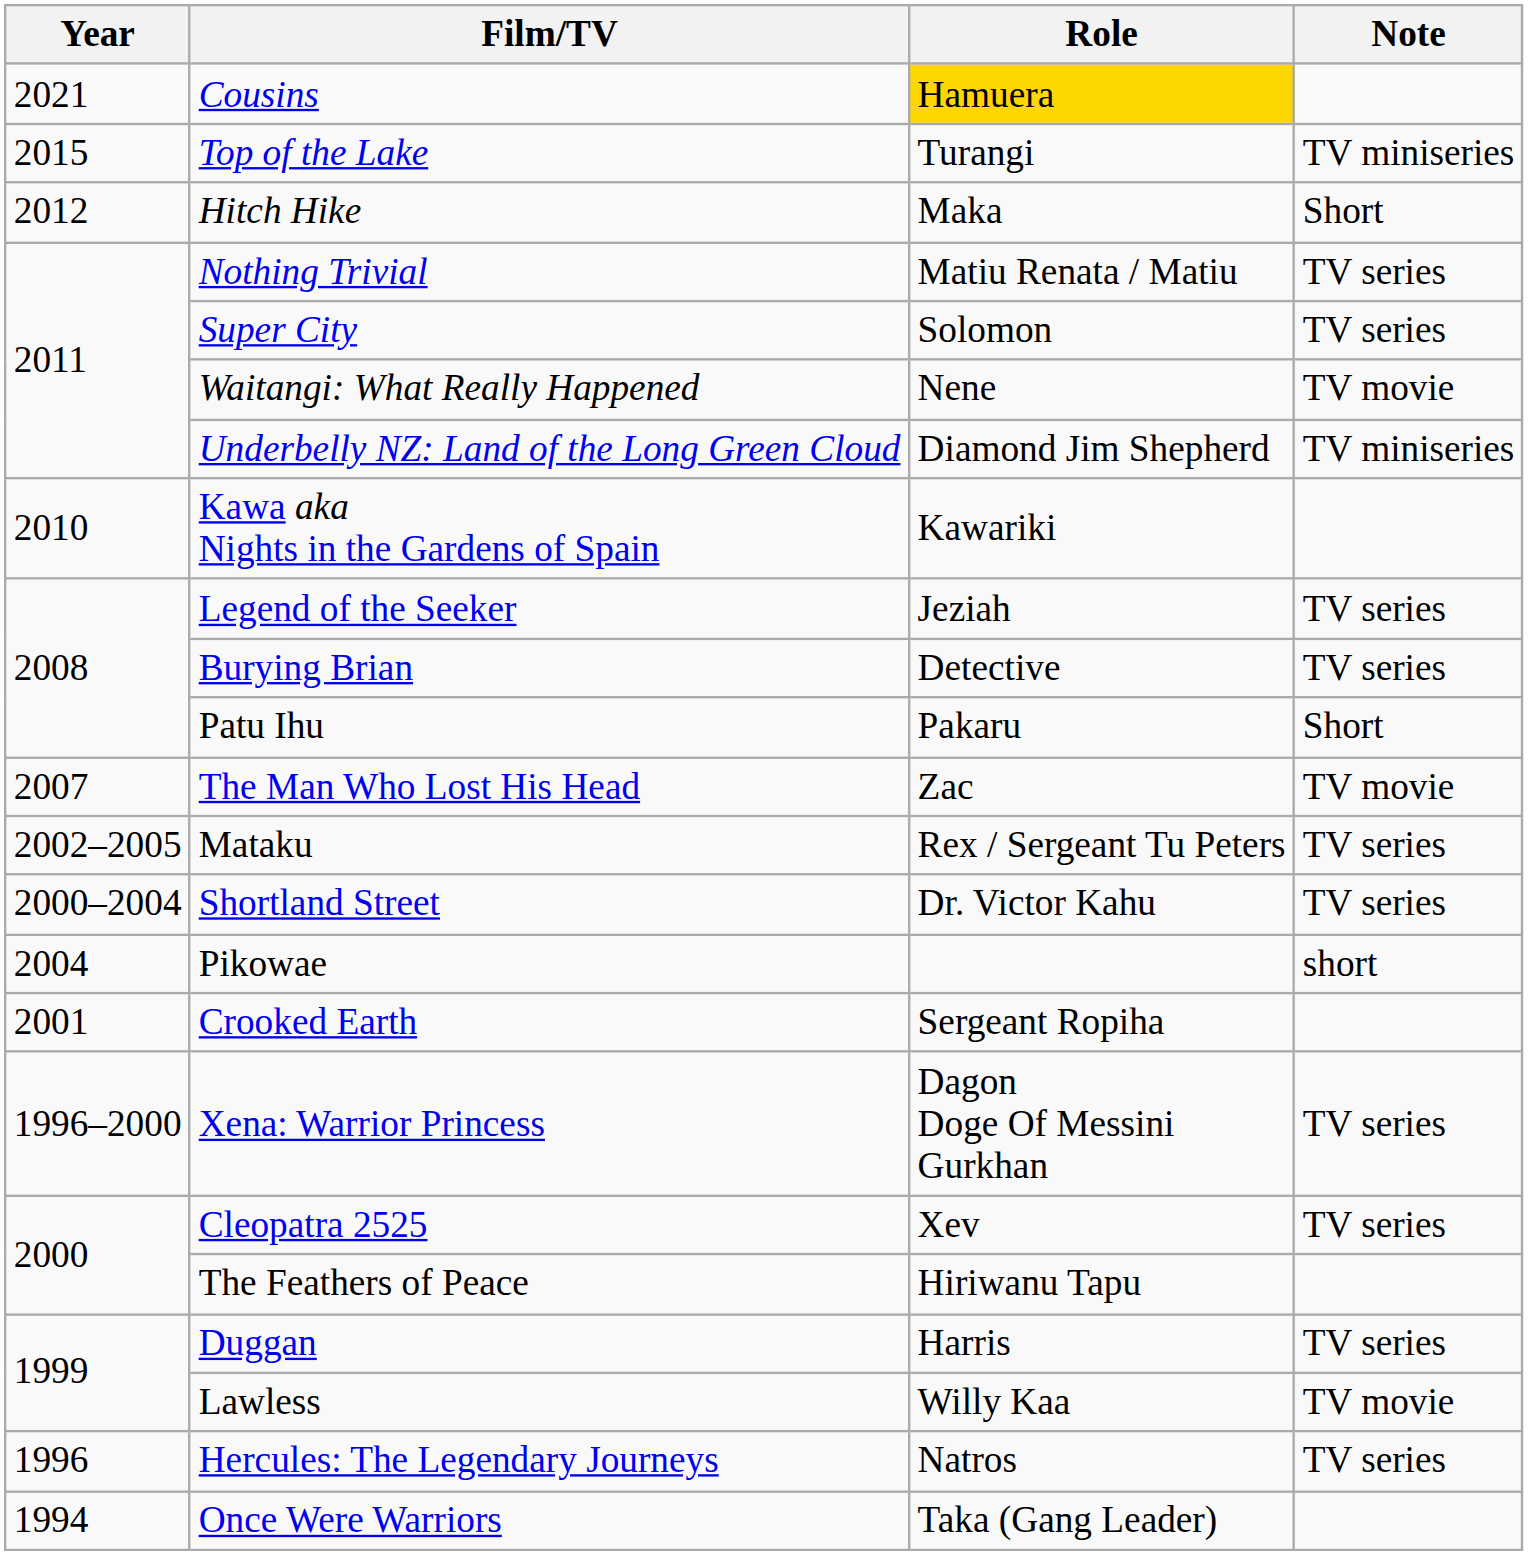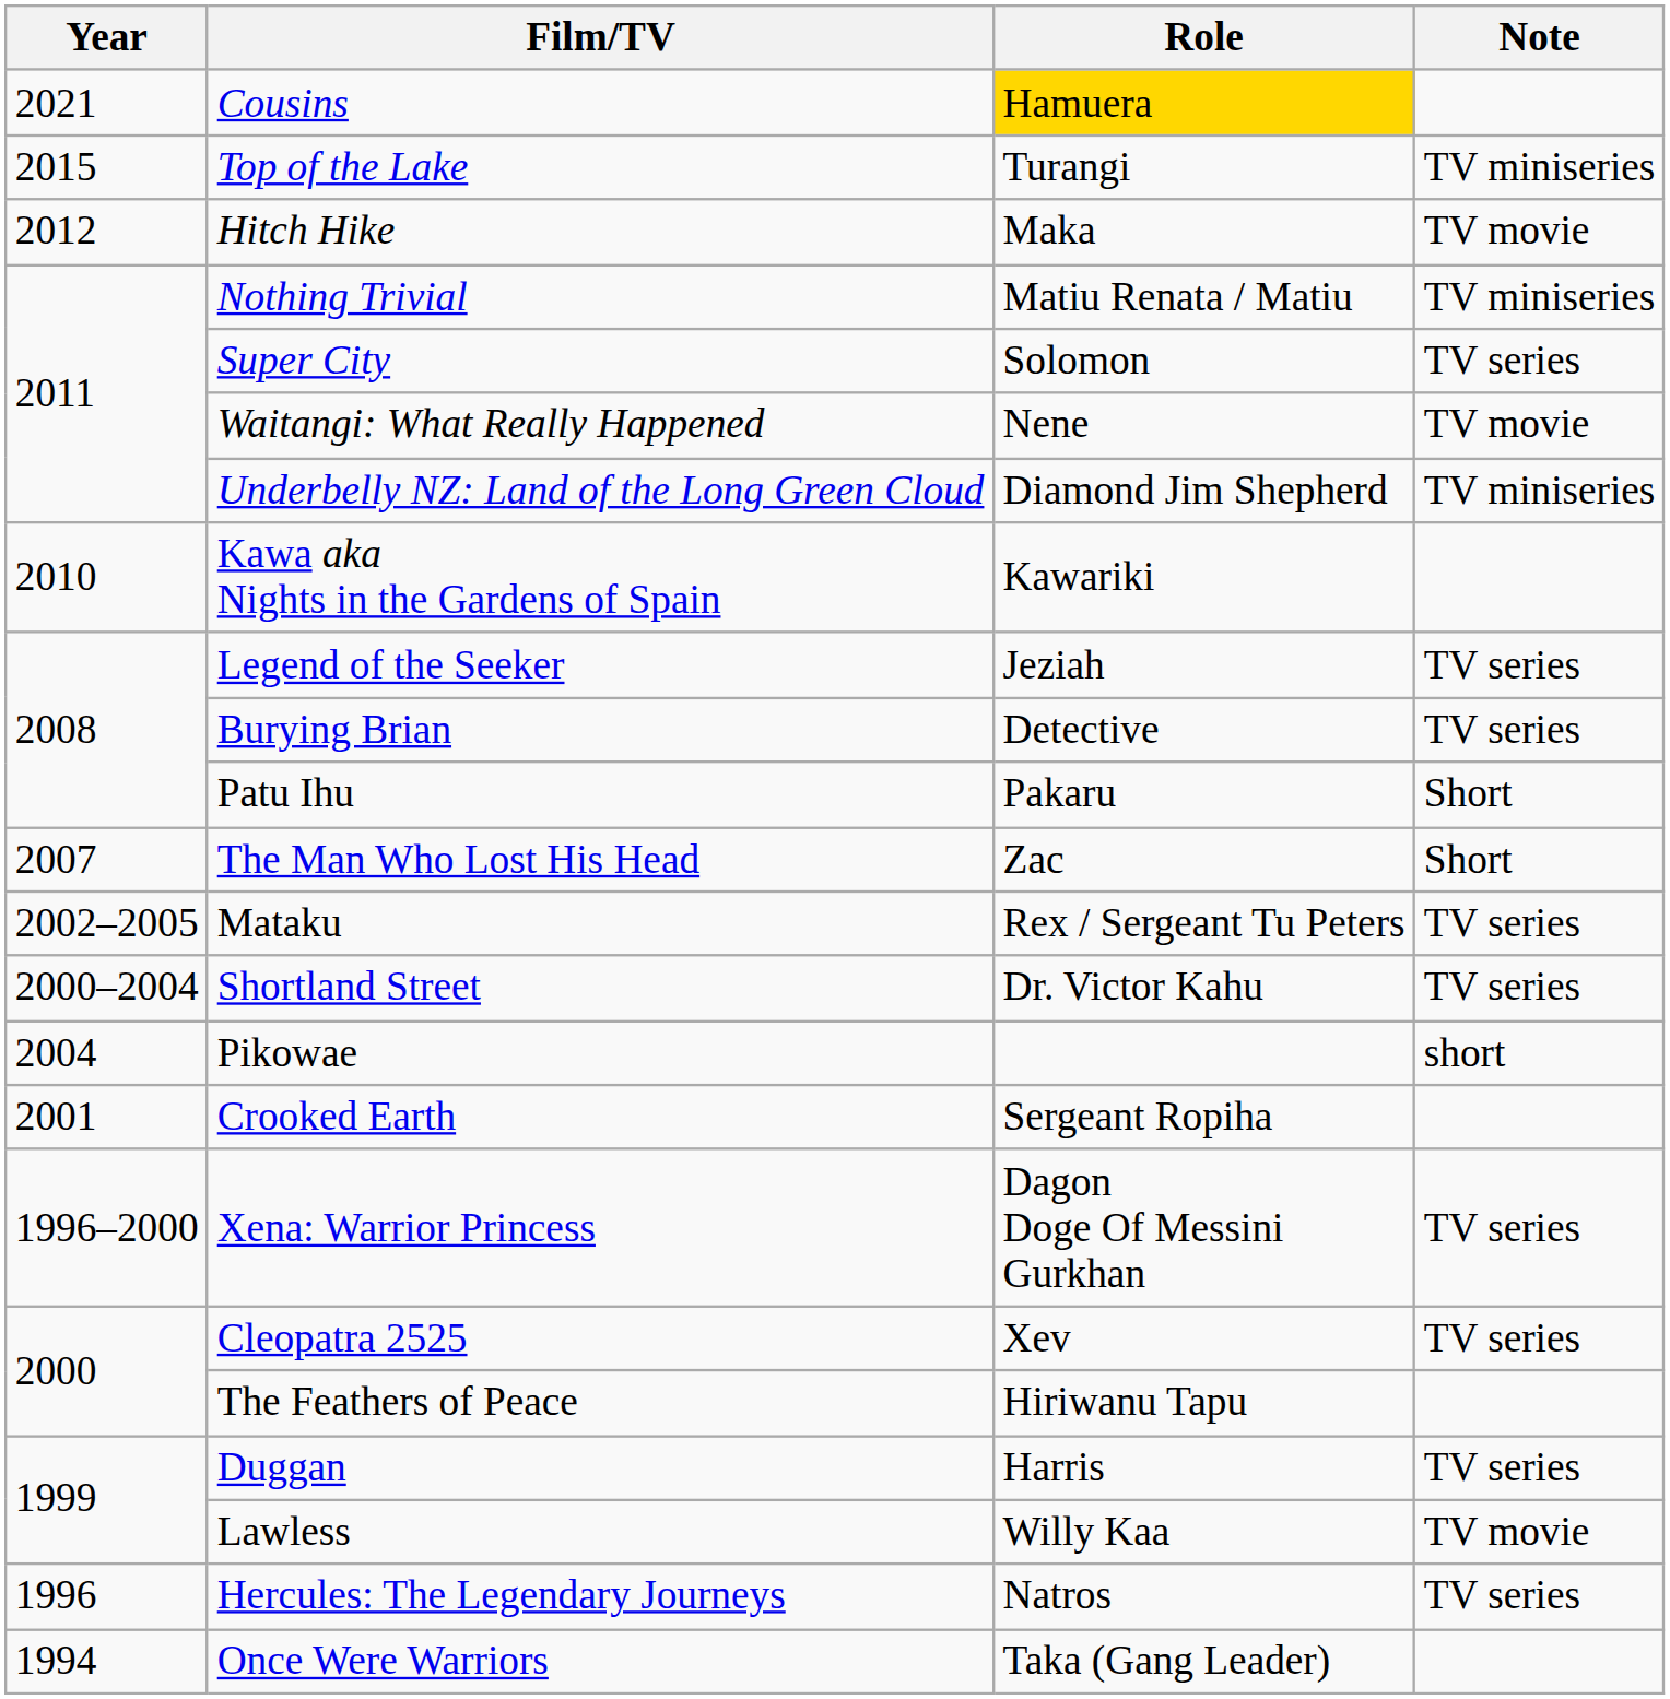Hitch Hike | Note: Short -> TV movie
Nothing Trivial | Note: TV series -> TV miniseries
The Man Who Lost His Head | Note: TV movie -> Short
